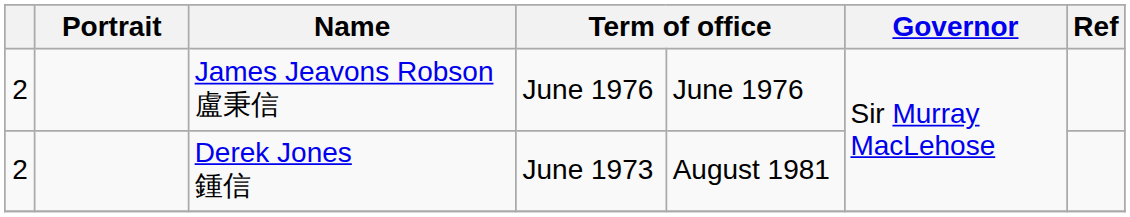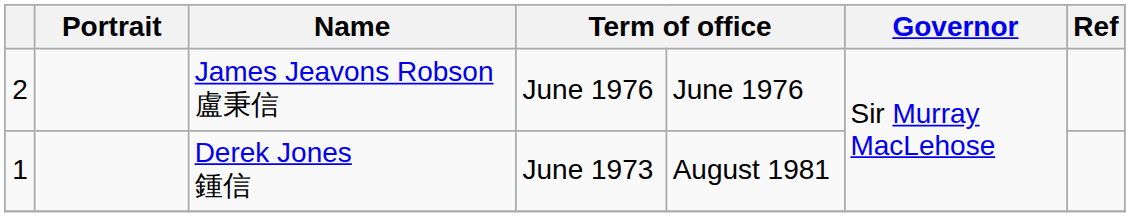Derek Jones 鍾信 | column 1: 2 -> 1
